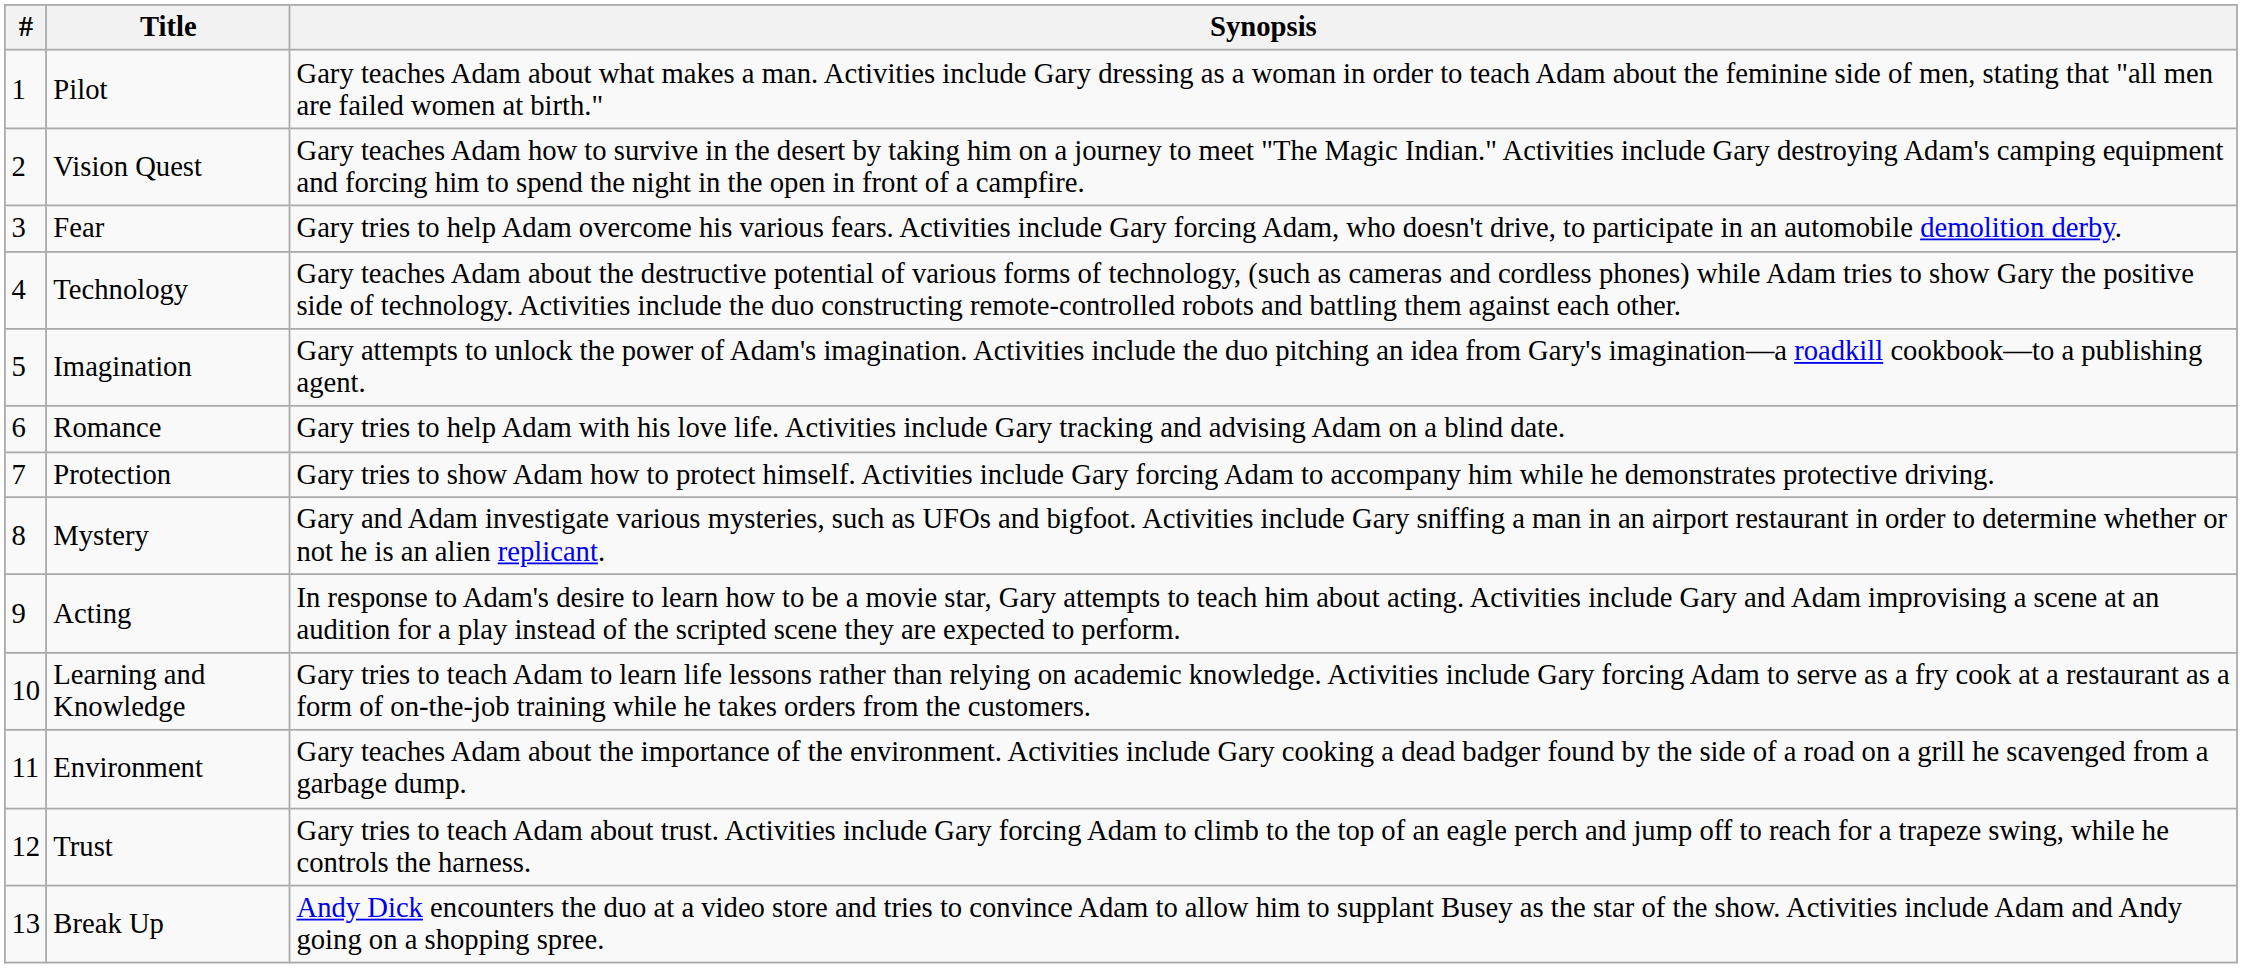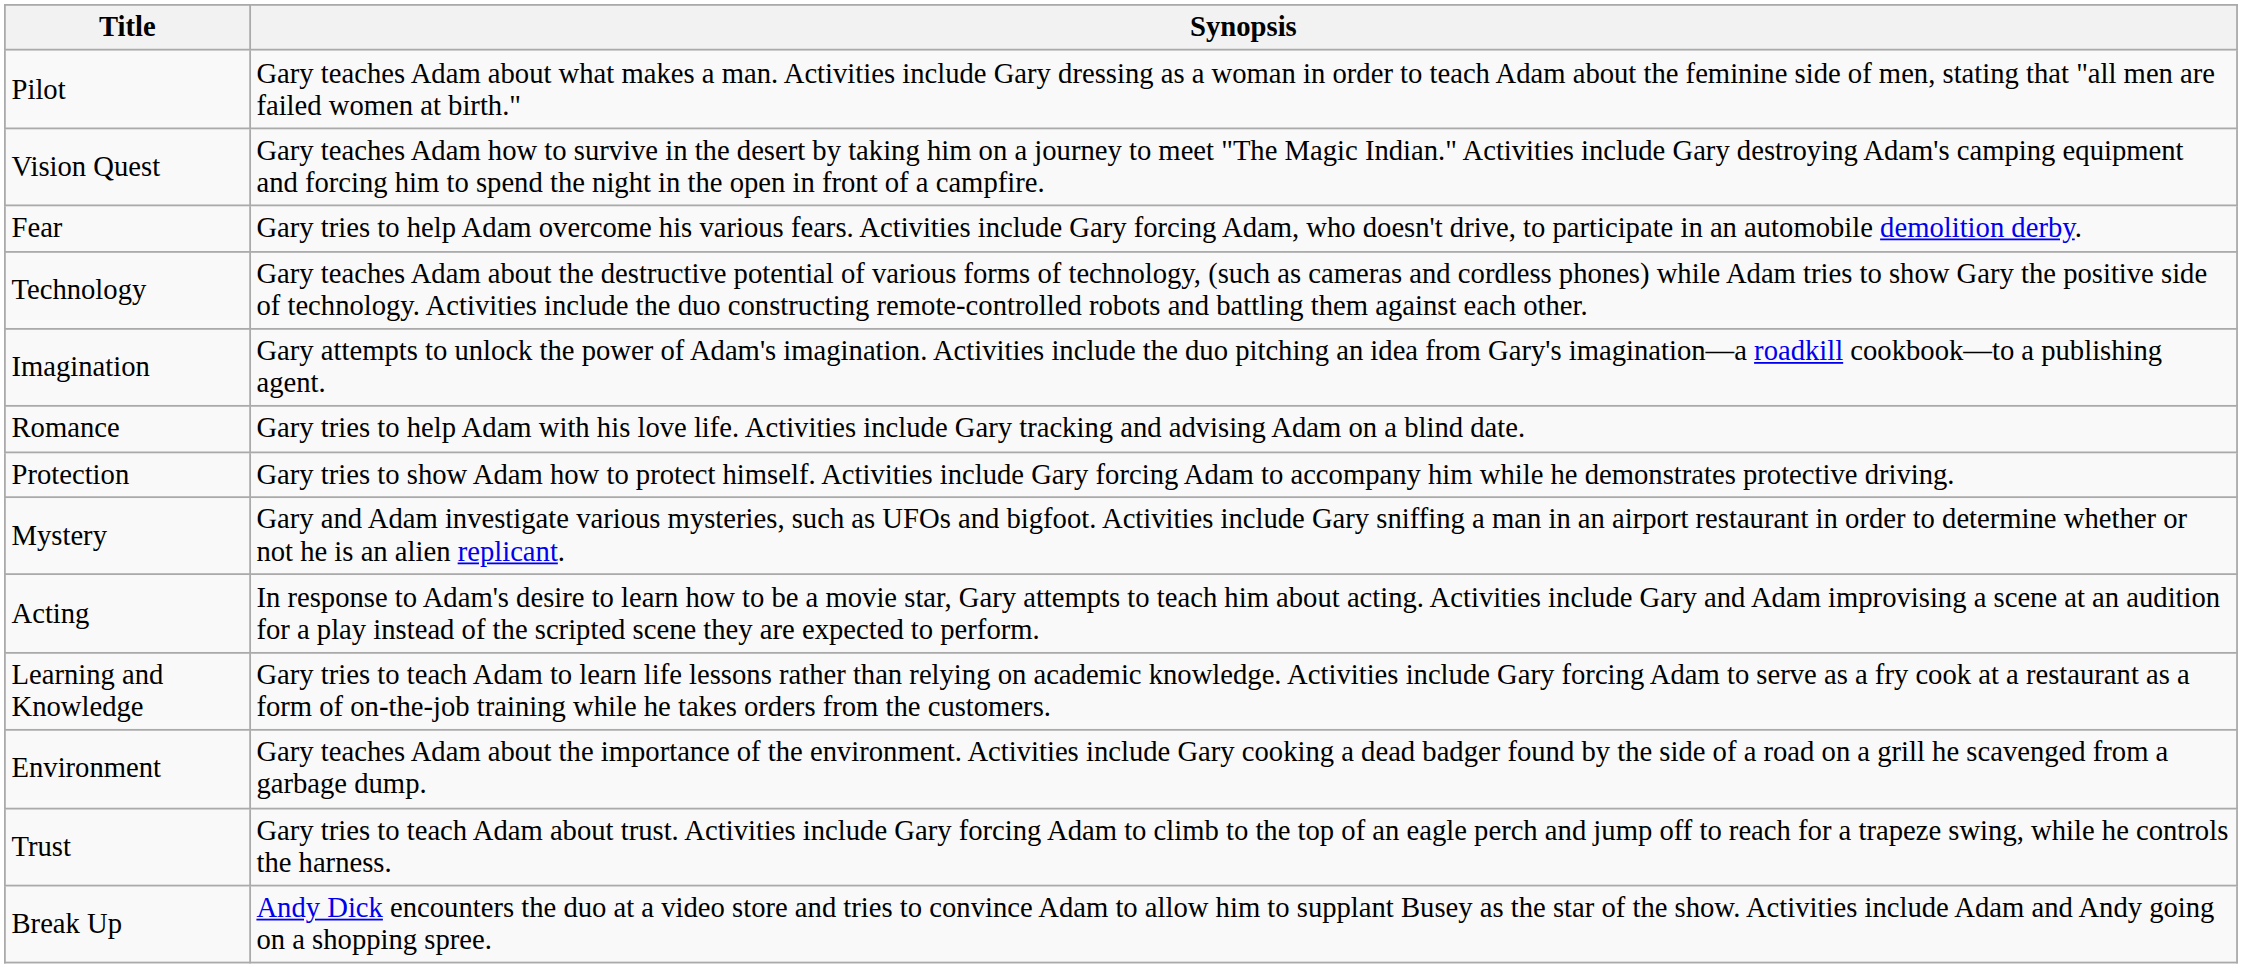- column: # | 1 | 2 | 3 | 4 | 5 | 6 | 7 | 8 | 9 | 10 | 11 | 12 | 13
